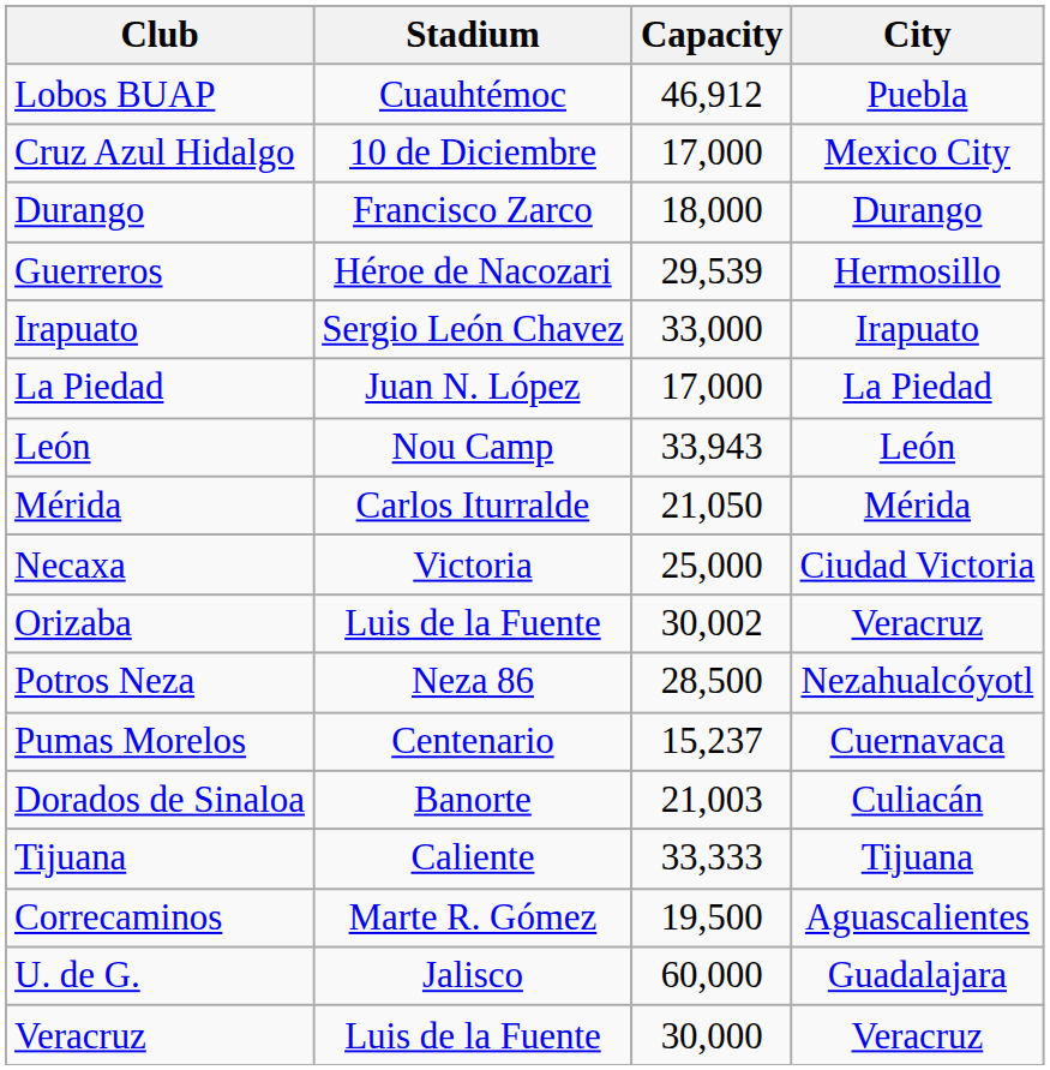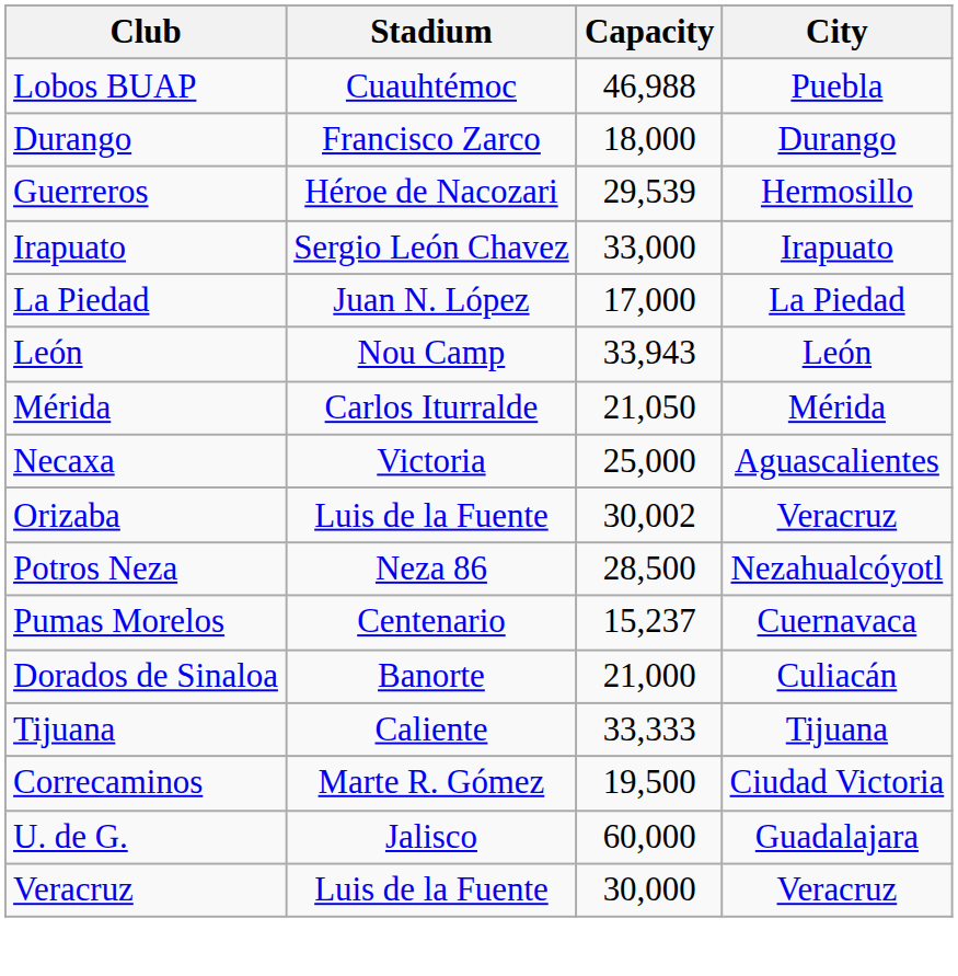Lobos BUAP | Capacity: 46,912 -> 46,988
- row: Cruz Azul Hidalgo | 10 de Diciembre | 17,000 | Mexico City
Necaxa | City: Ciudad Victoria -> Aguascalientes
Dorados de Sinaloa | Capacity: 21,003 -> 21,000
Correcaminos | City: Aguascalientes -> Ciudad Victoria
